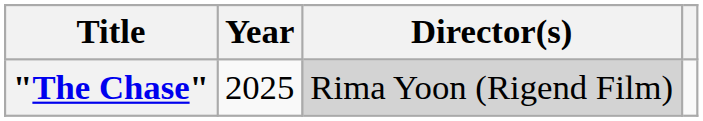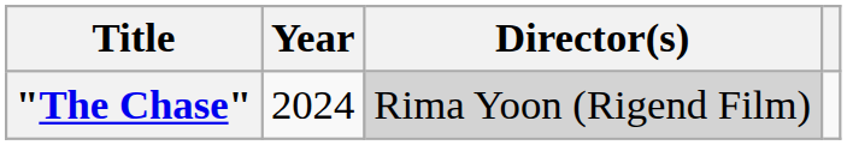"The Chase" | Year: 2025 -> 2024
